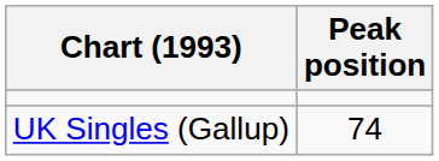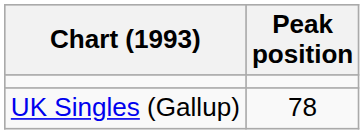UK Singles (Gallup) | Peak position: 74 -> 78
